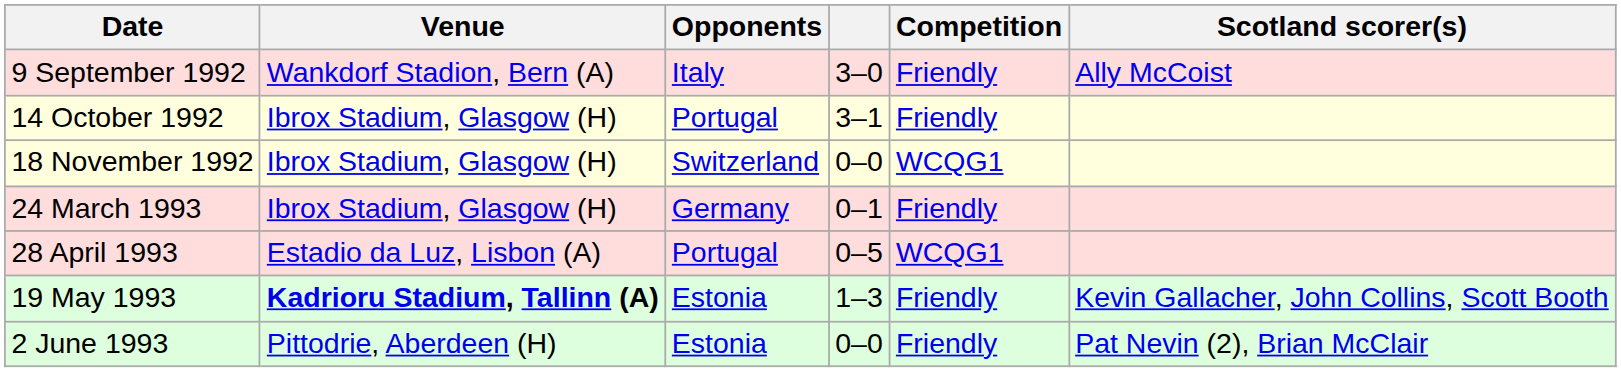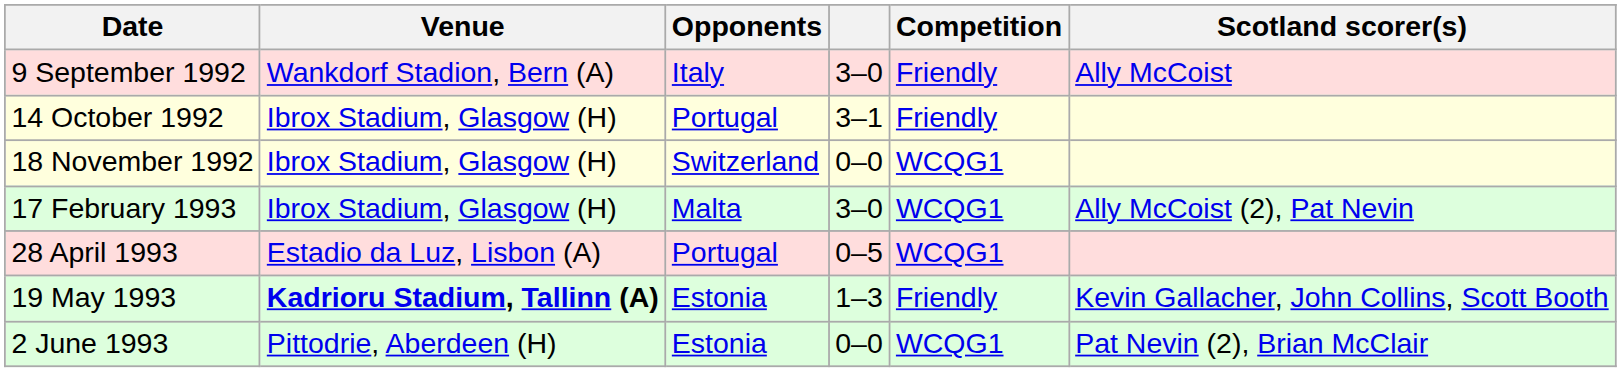+ row: 17 February 1993 | Ibrox Stadium, Glasgow (H) | Malta | 3–0 | WCQG1 | Ally McCoist (2), Pat Nevin
- row: 24 March 1993 | Ibrox Stadium, Glasgow (H) | Germany | 0–1 | Friendly
2 June 1993 | Competition: Friendly -> WCQG1
